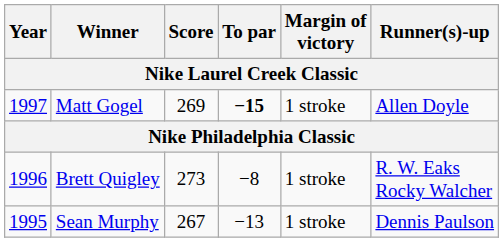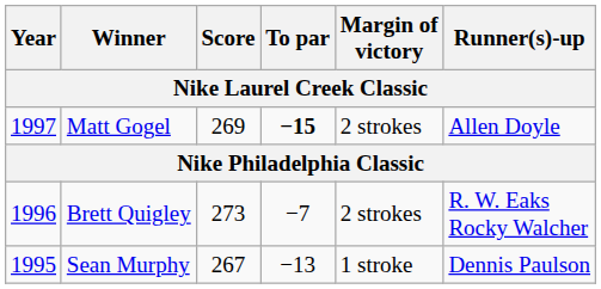Matt Gogel | Margin of victory: 1 stroke -> 2 strokes
Brett Quigley | To par: −8 -> −7
Brett Quigley | Margin of victory: 1 stroke -> 2 strokes
